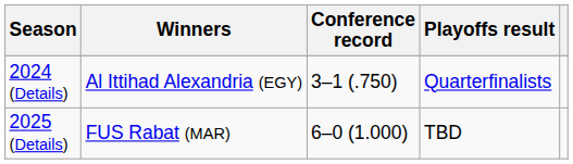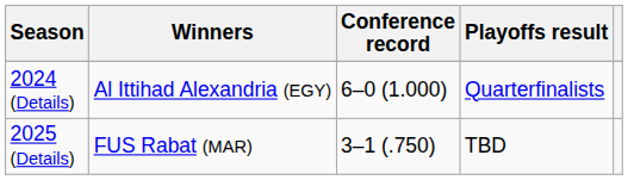2024 (Details) | Conference record: 3–1 (.750) -> 6–0 (1.000)
2025 (Details) | Conference record: 6–0 (1.000) -> 3–1 (.750)
